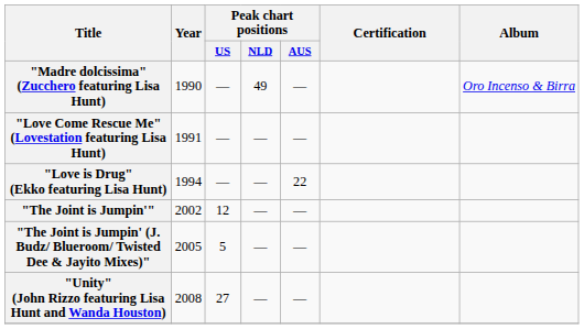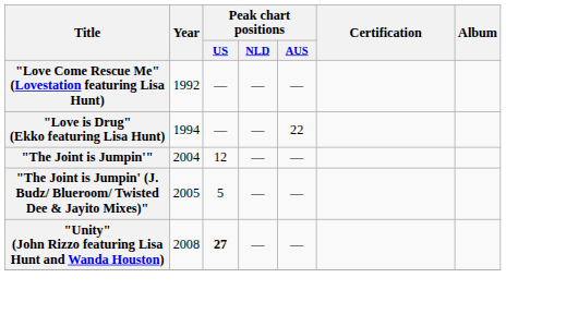- row: "Madre dolcissima" (Zucchero featuring Lisa Hunt) | 1990 | — | 49 | — | Oro Incenso & Birra
"Love Come Rescue Me" (Lovestation featuring Lisa Hunt) | Year: 1991 -> 1992
"The Joint is Jumpin'" | Year: 2002 -> 2004
"Unity" (John Rizzo featuring Lisa Hunt and Wanda Houston) | Peak chart positions / US: normal -> bold
